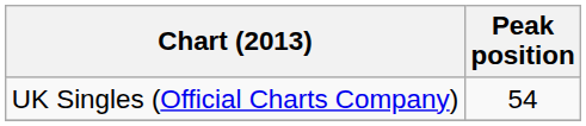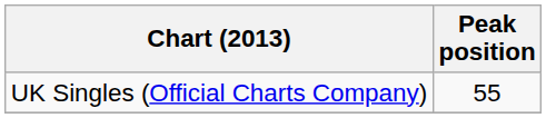UK Singles (Official Charts Company) | Peak position: 54 -> 55
